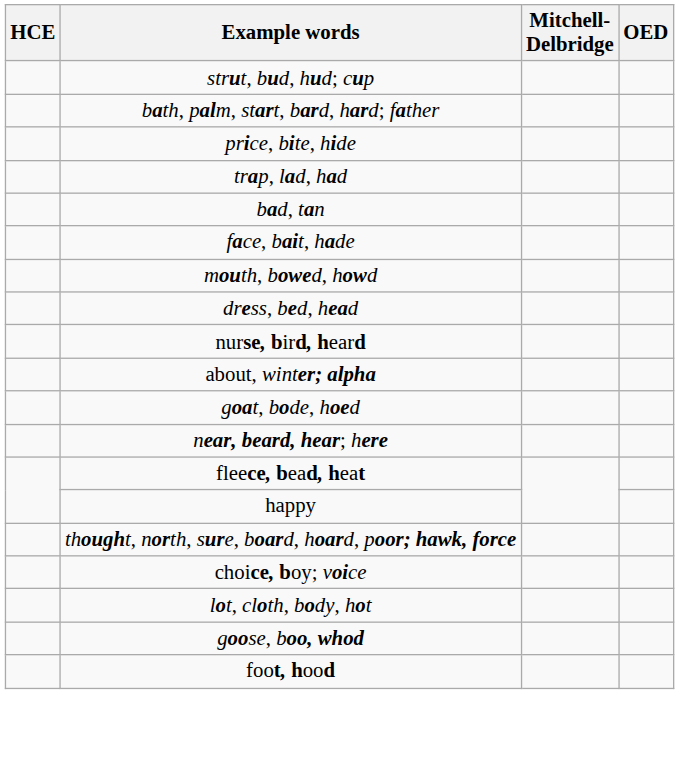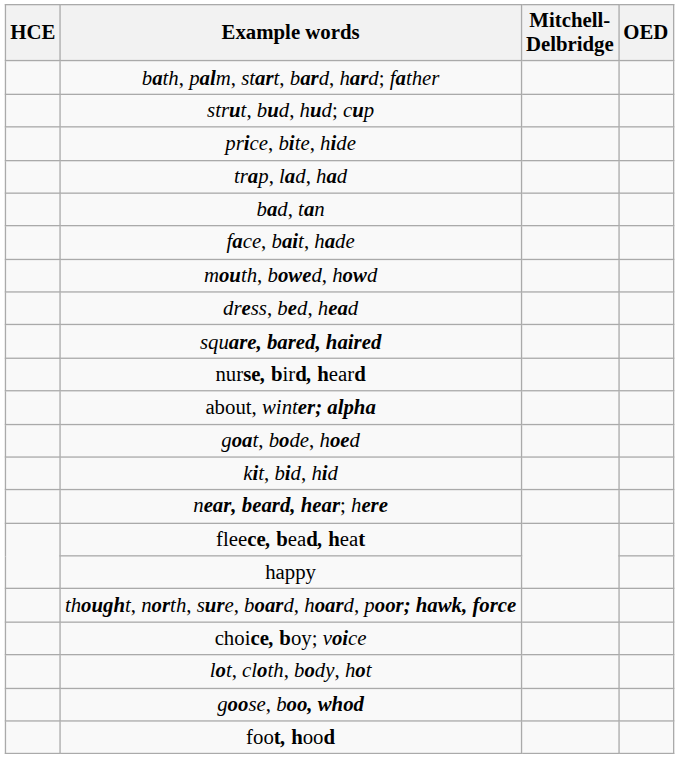rows swapped: strut, bud, hud; cup <-> bath, palm, start, bard, hard; father
+ row: square, bared, haired
+ row: kit, bid, hid
